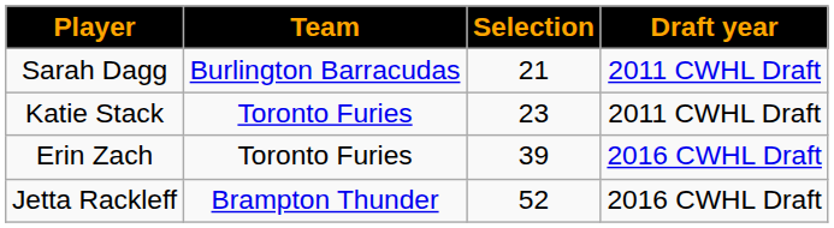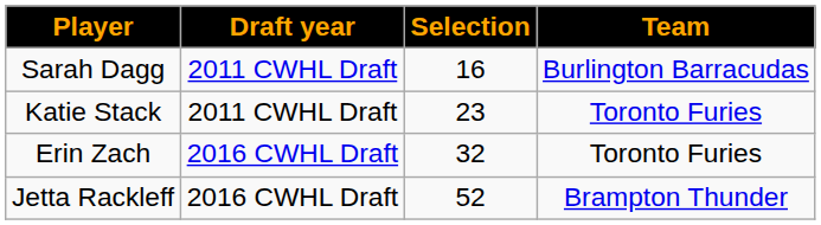columns swapped: Draft year <-> Team
Sarah Dagg | Selection: 21 -> 16
Erin Zach | Selection: 39 -> 32
